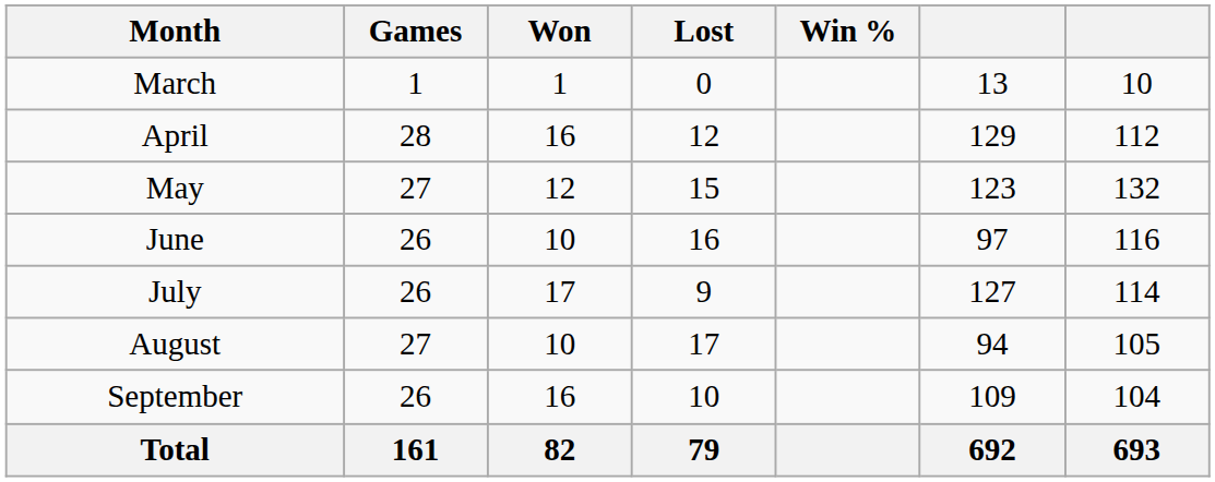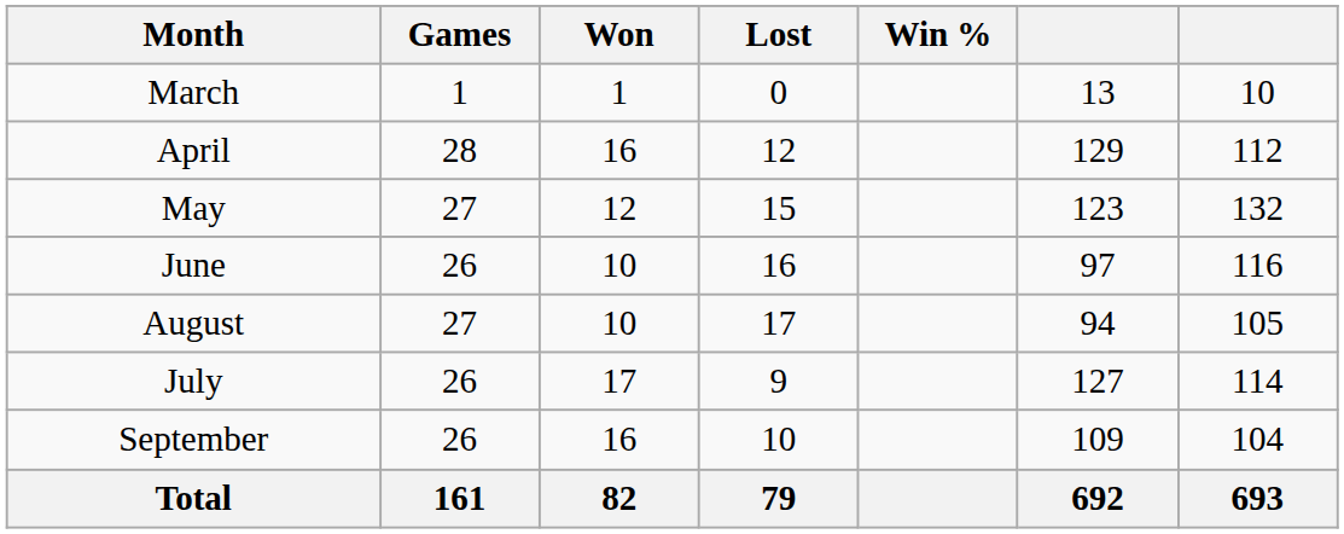rows swapped: July <-> August
